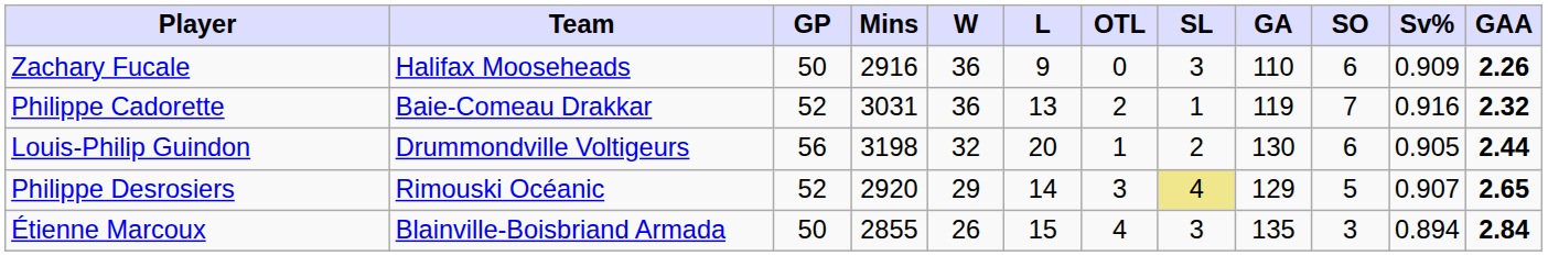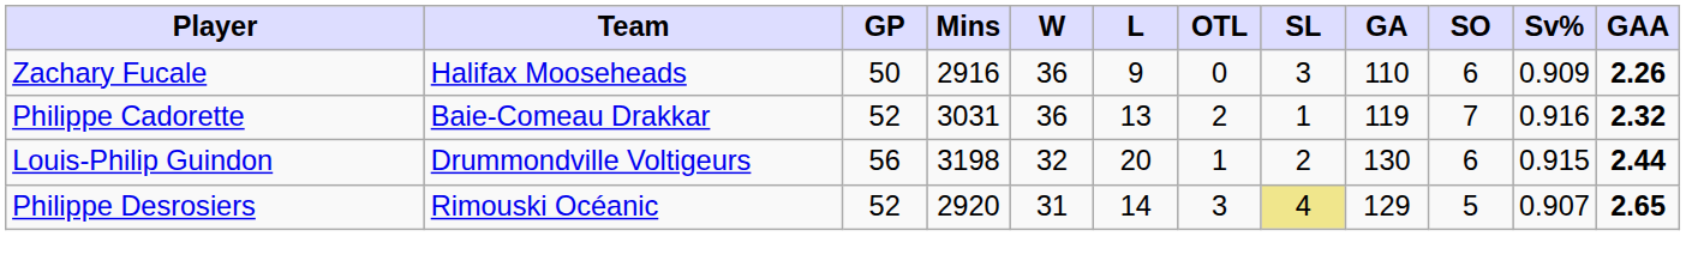Louis-Philip Guindon | Sv%: 0.905 -> 0.915
Philippe Desrosiers | W: 29 -> 31
- row: Étienne Marcoux | Blainville-Boisbriand Armada | 50 | 2855 | 26 | 15 | 4 | 3 | 135 | 3 | 0.894 | 2.84
